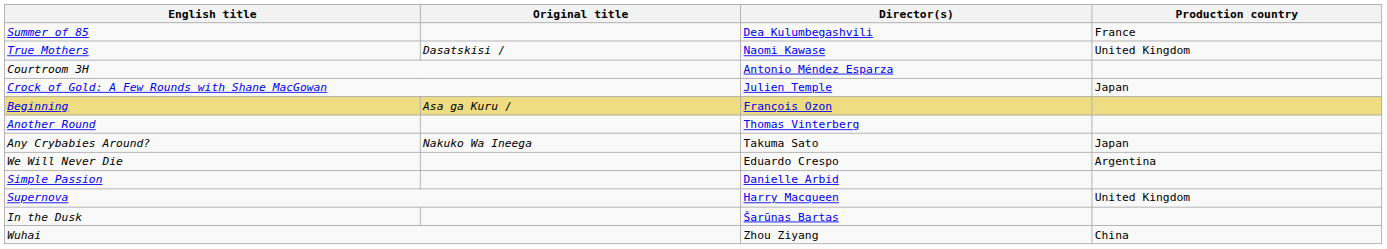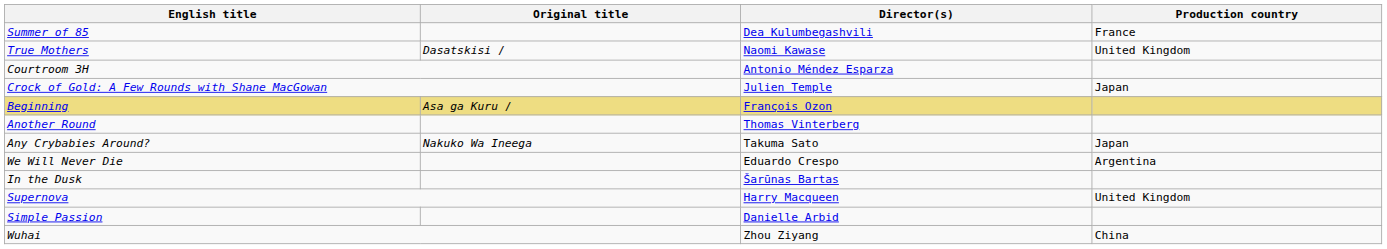rows swapped: Simple Passion <-> In the Dusk
